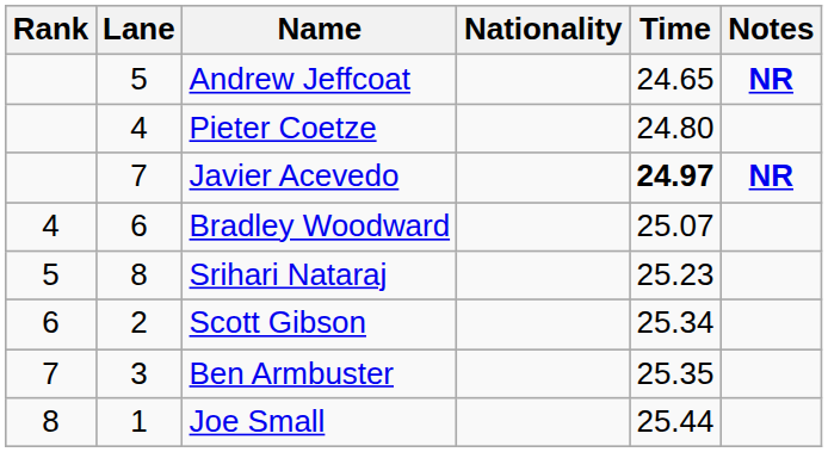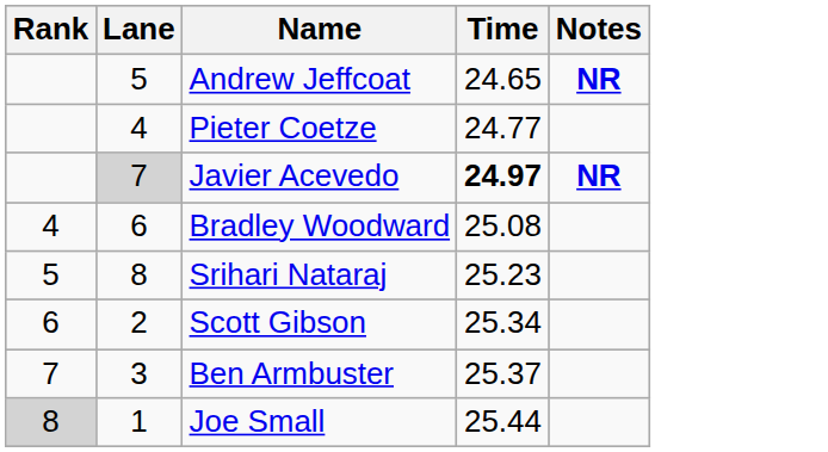- column: Nationality
Pieter Coetze | Time: 24.80 -> 24.77
Javier Acevedo | Lane: no background -> lightgrey background
Bradley Woodward | Time: 25.07 -> 25.08
Ben Armbuster | Time: 25.35 -> 25.37
Joe Small | Rank: no background -> lightgrey background
